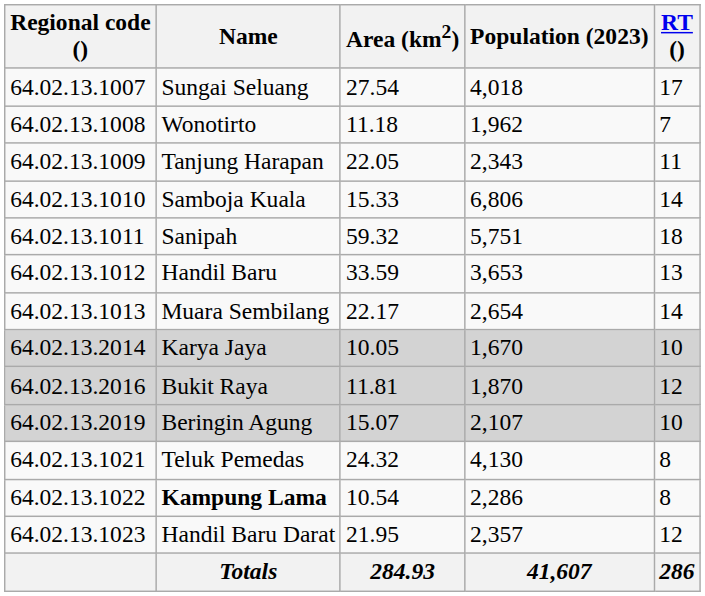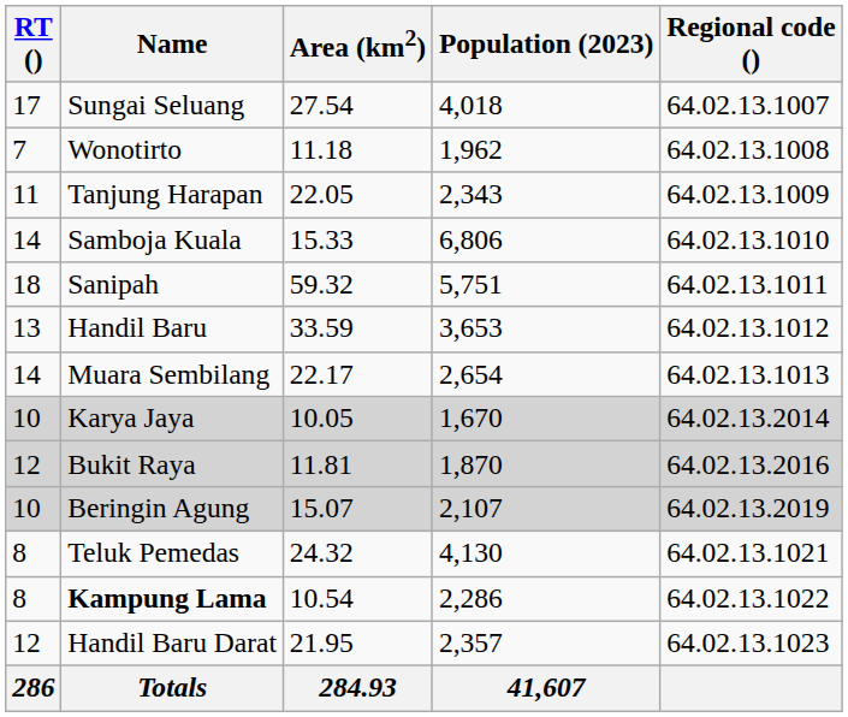columns swapped: Regional code () <-> RT ()
